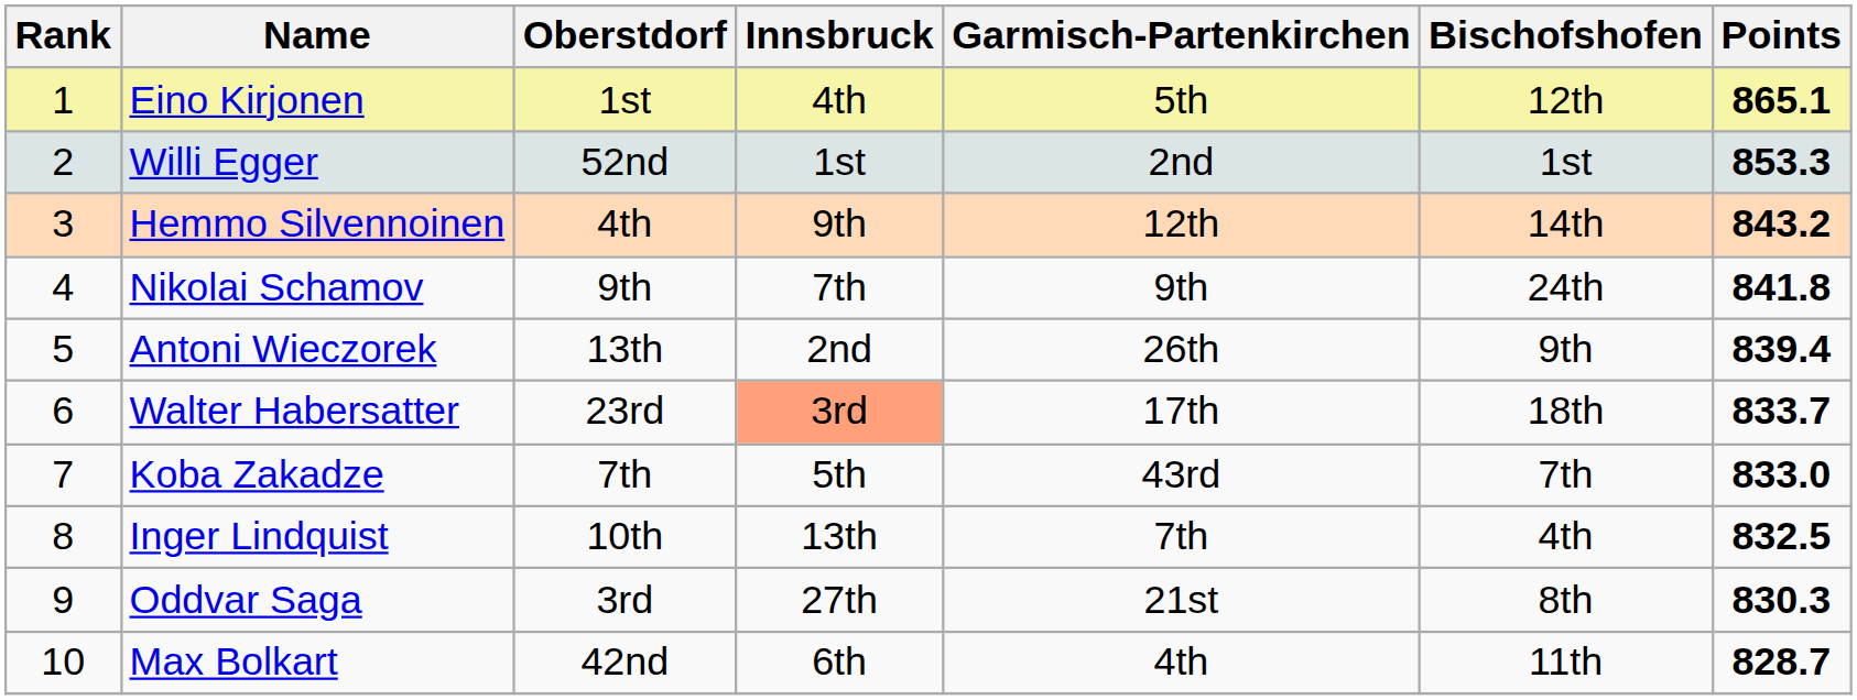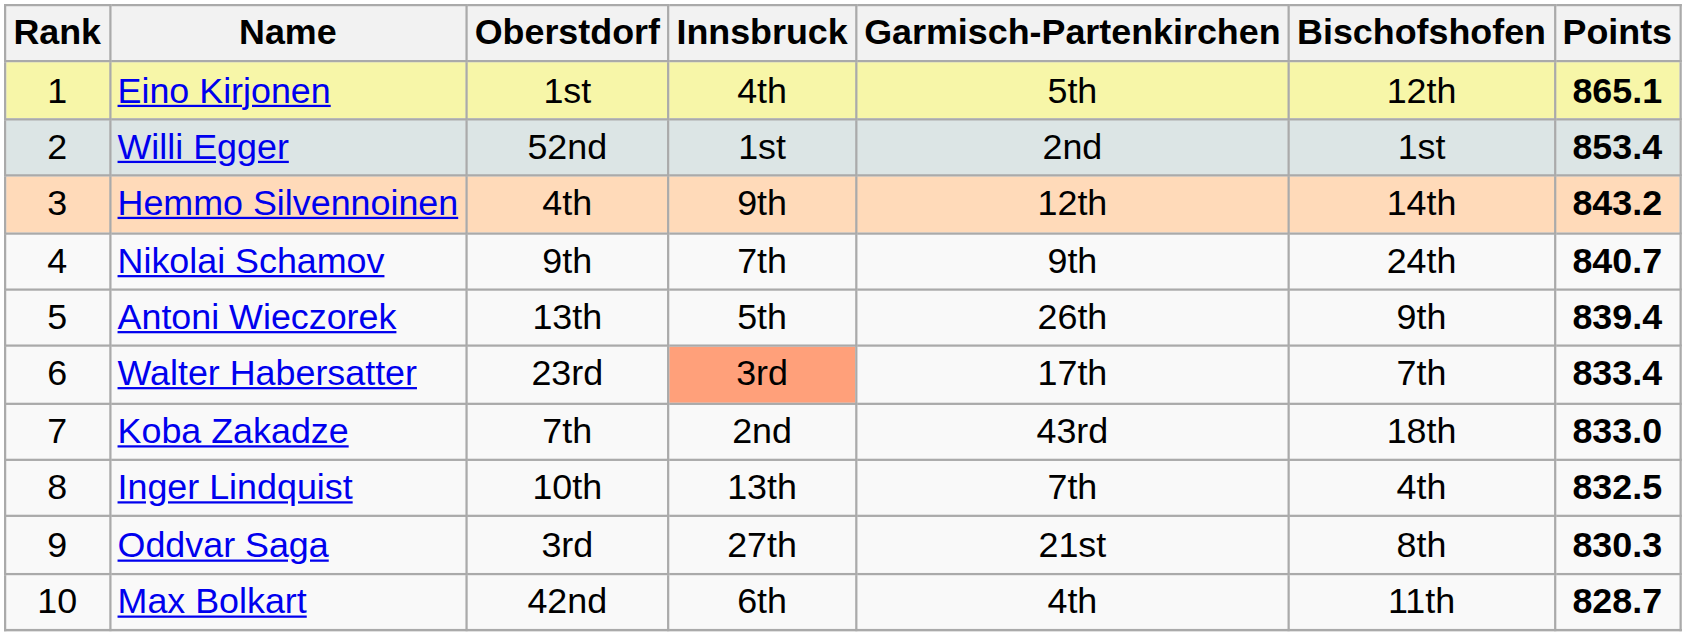Willi Egger | Points: 853.3 -> 853.4
Nikolai Schamov | Points: 841.8 -> 840.7
Antoni Wieczorek | Innsbruck: 2nd -> 5th
Walter Habersatter | Bischofshofen: 18th -> 7th
Walter Habersatter | Points: 833.7 -> 833.4
Koba Zakadze | Innsbruck: 5th -> 2nd
Koba Zakadze | Bischofshofen: 7th -> 18th
